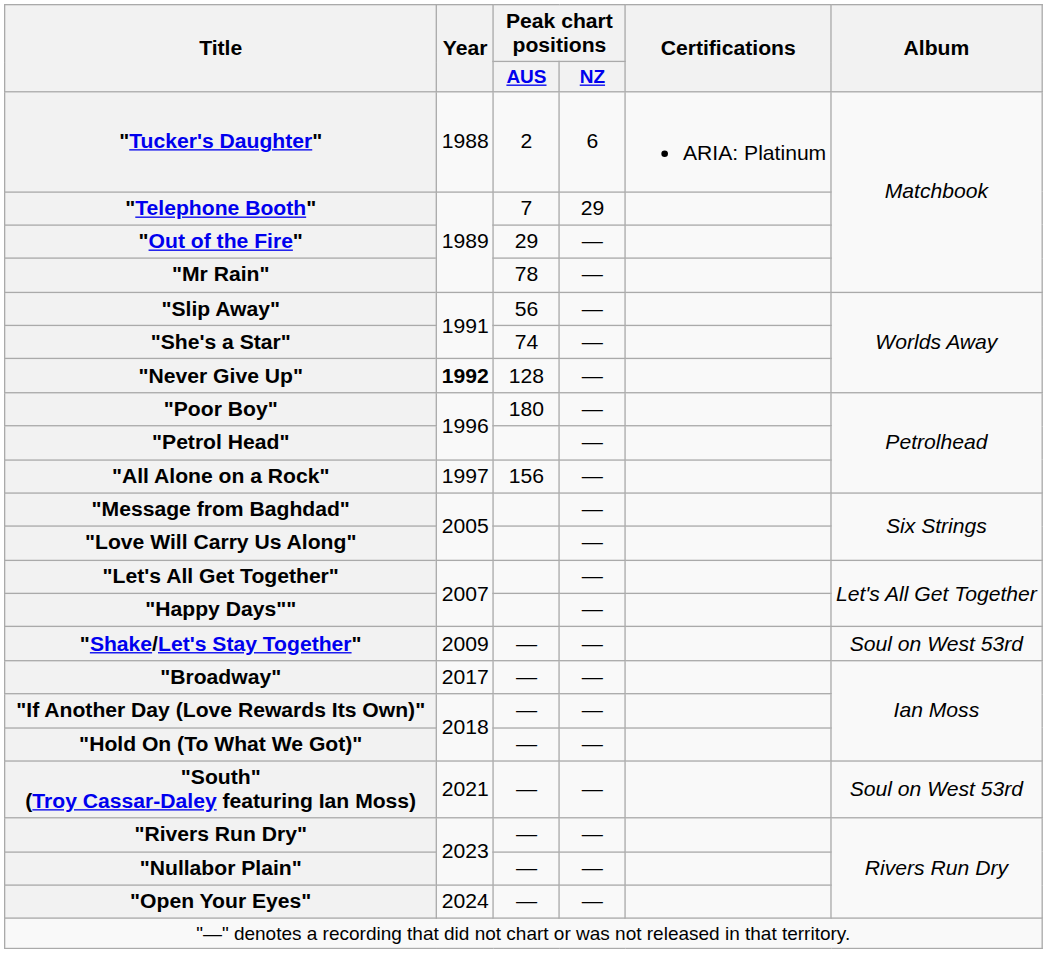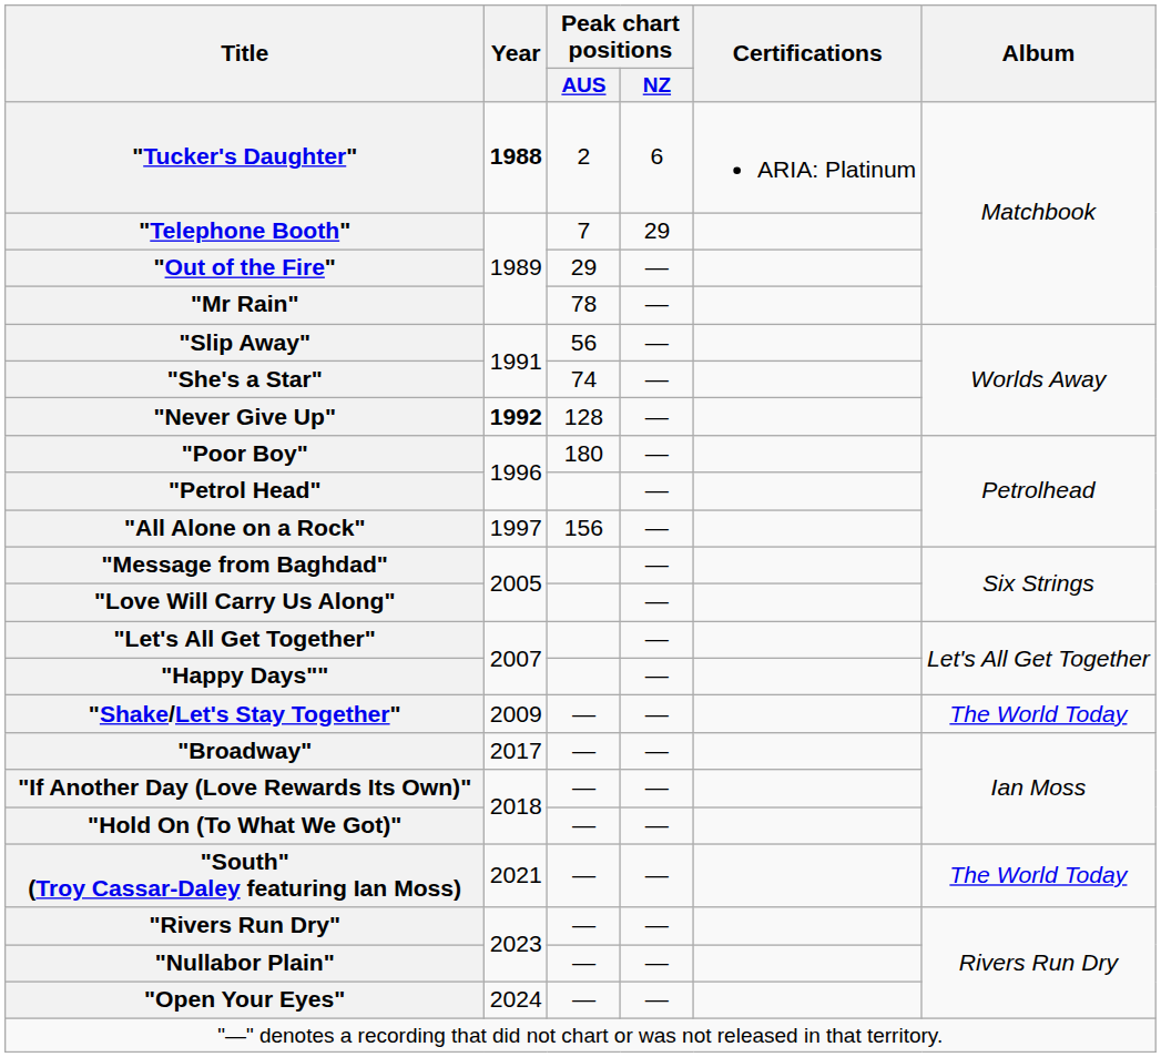"Tucker's Daughter" | Year: normal -> bold
"Shake/Let's Stay Together" | Album: Soul on West 53rd -> The World Today
"South" (Troy Cassar-Daley featuring Ian Moss) | Album: Soul on West 53rd -> The World Today
